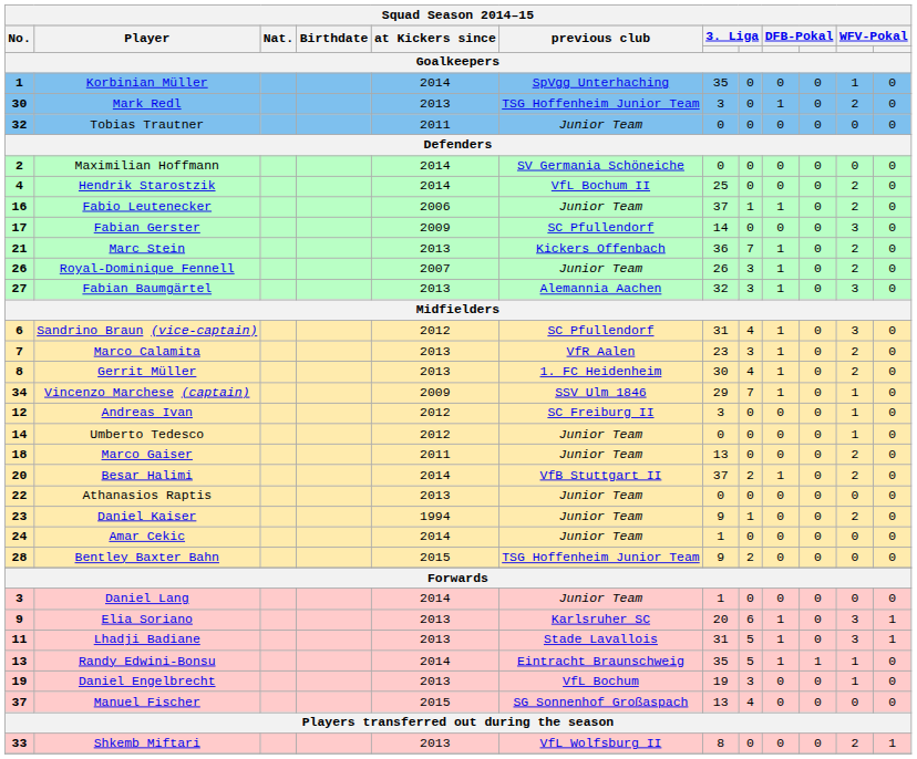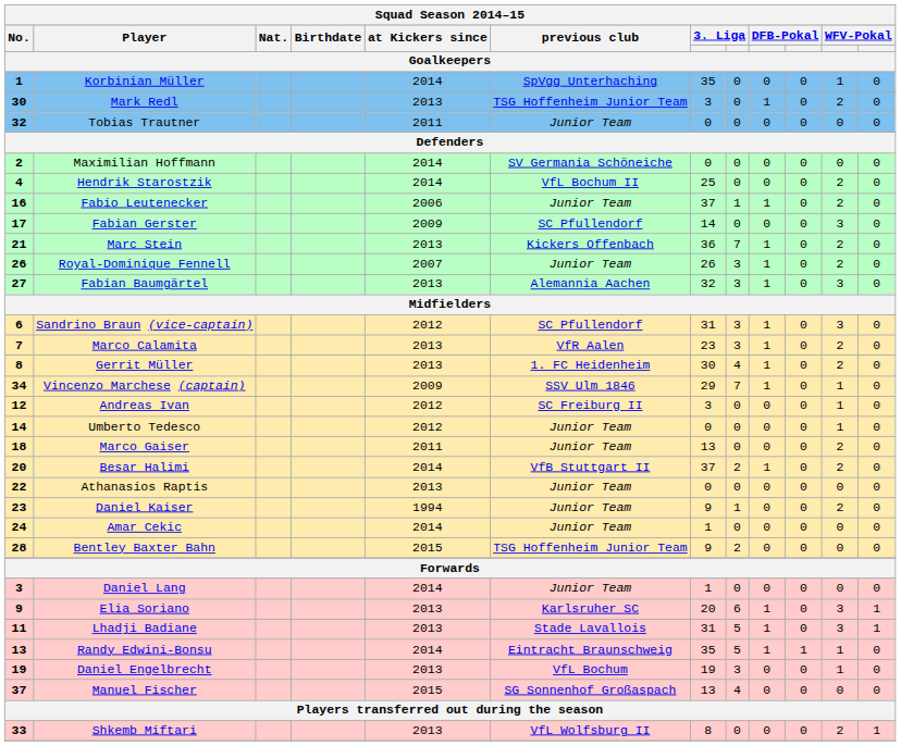Sandrino Braun (vice-captain) | column 8: 4 -> 3
